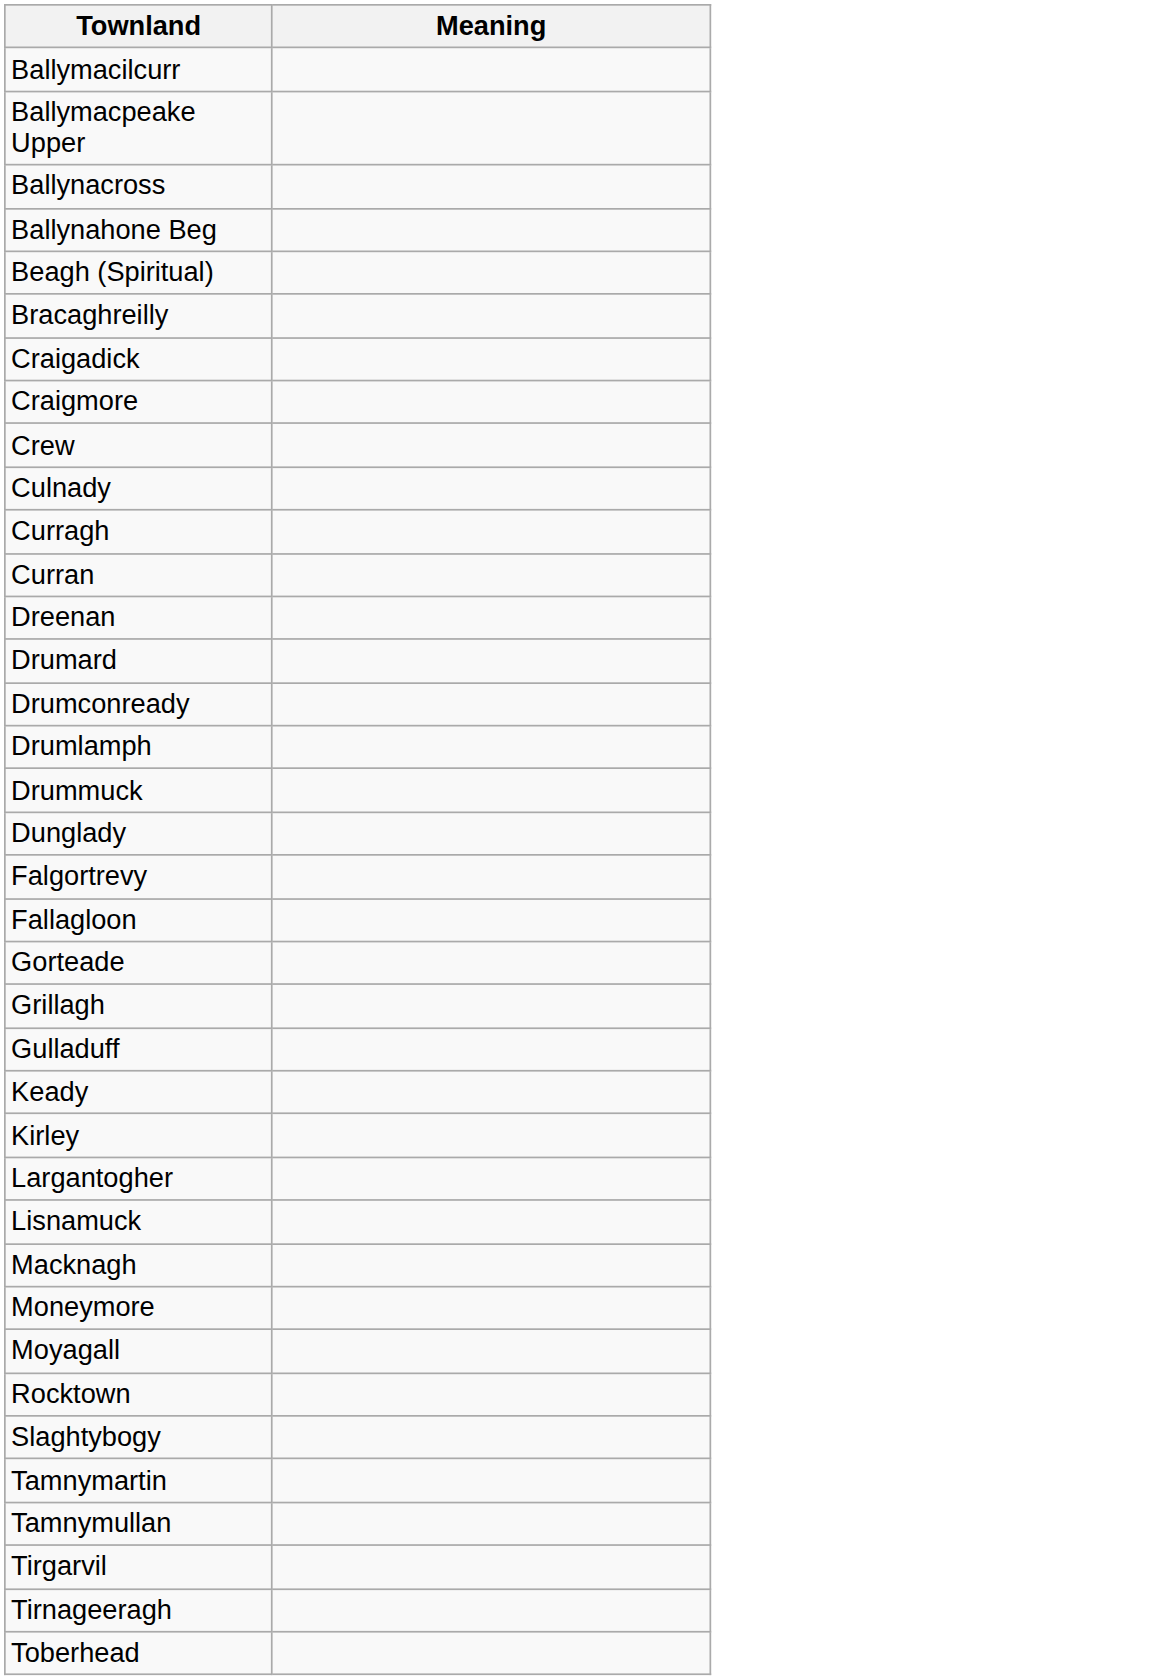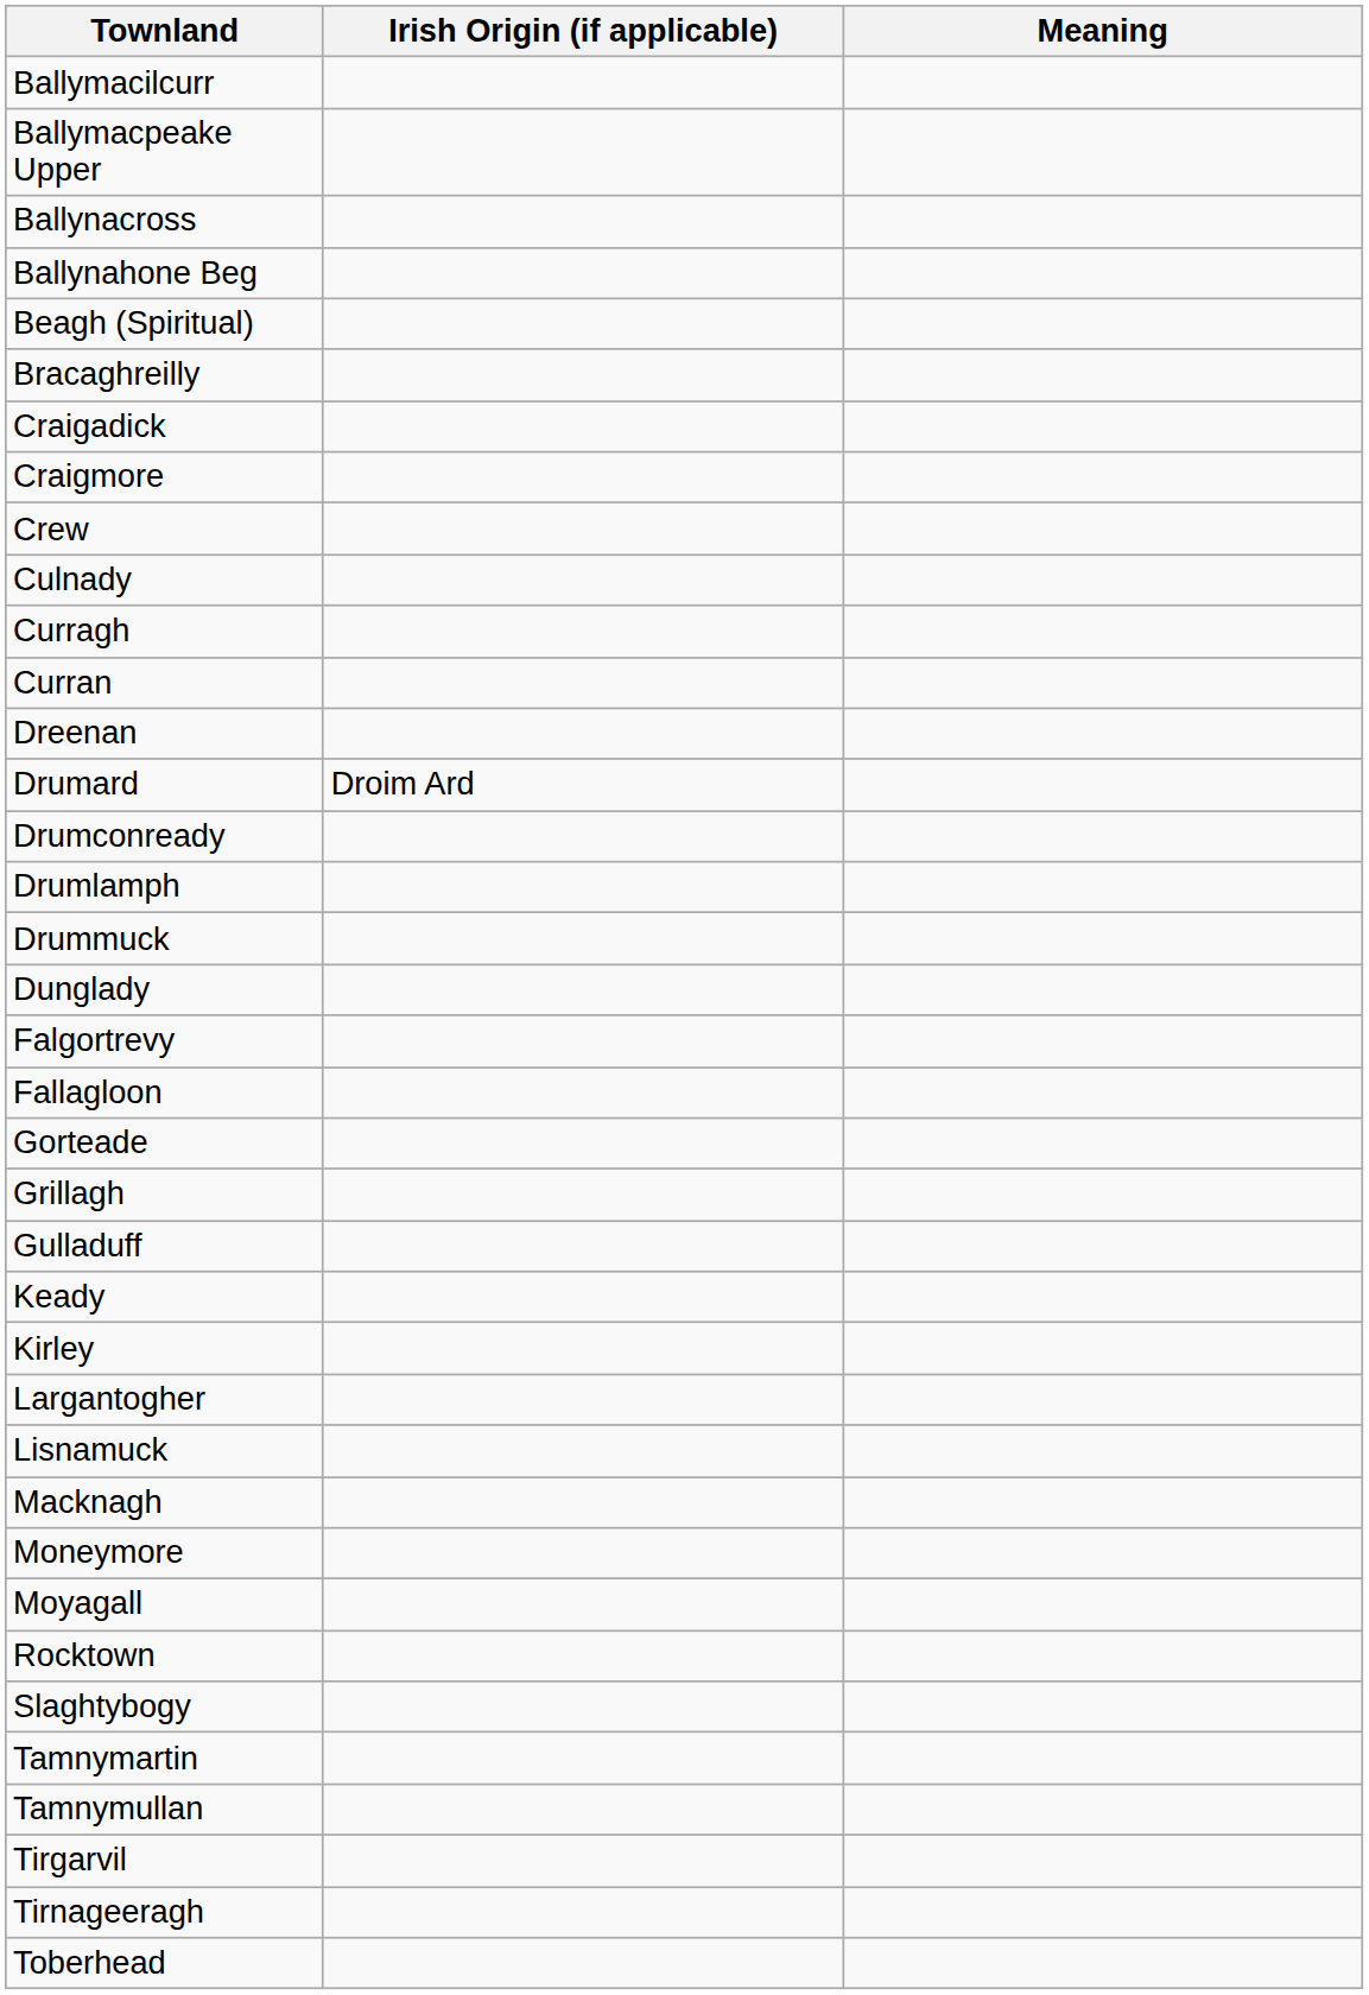+ column: Irish Origin (if applicable) | Droim Ard
